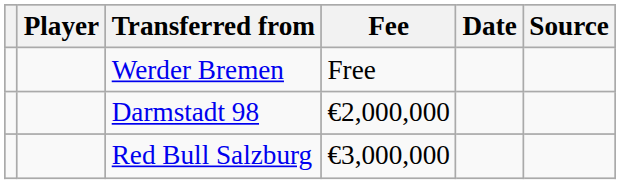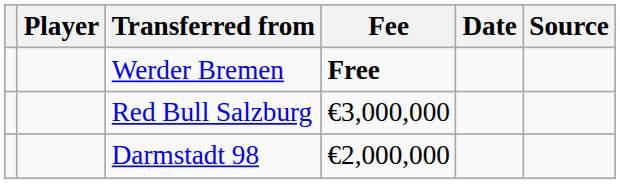Werder Bremen | Fee: normal -> bold
rows swapped: Darmstadt 98 <-> Red Bull Salzburg
